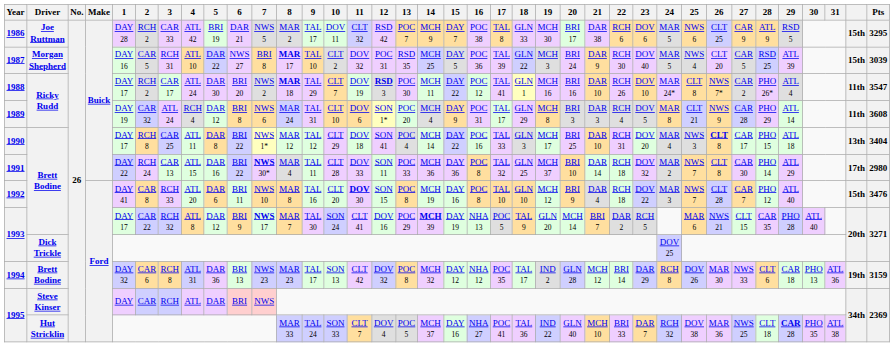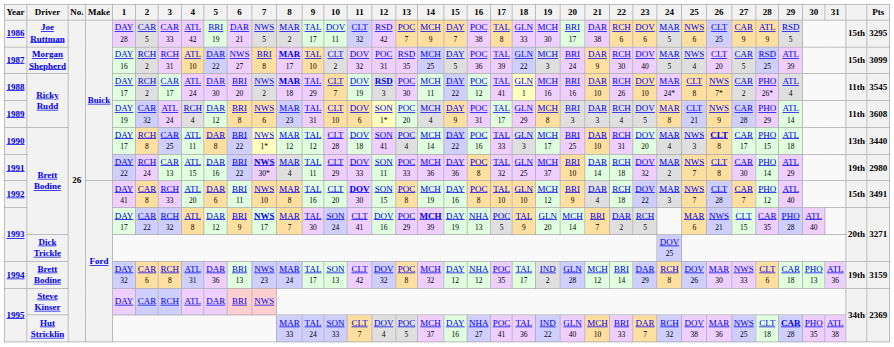1986 | 2: RCH 2 -> CAR 5
1987 | 2: CAR 5 -> RCH 2
1987 | Pts: 3039 -> 3099
1988 | Pts: 3547 -> 3545
1989 | 8: MAR 24 -> MAR 23
1990 | 10: CLT 29 -> CLT 28
1990 | Pts: 3404 -> 3440
1991 | 10: CLT 28 -> CLT 29
1991 | column 36: 17th -> 19th
1992 | Pts: 3476 -> 3491
1994 | 8: MAR 23 -> MAR 24
